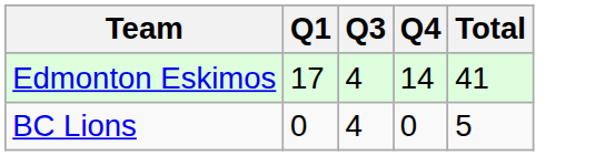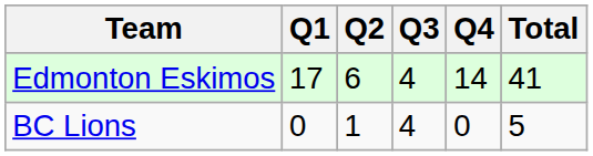+ column: Q2 | 6 | 1
